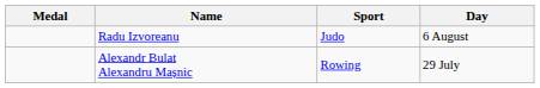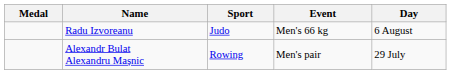+ column: Event | Men's 66 kg | Men's pair
